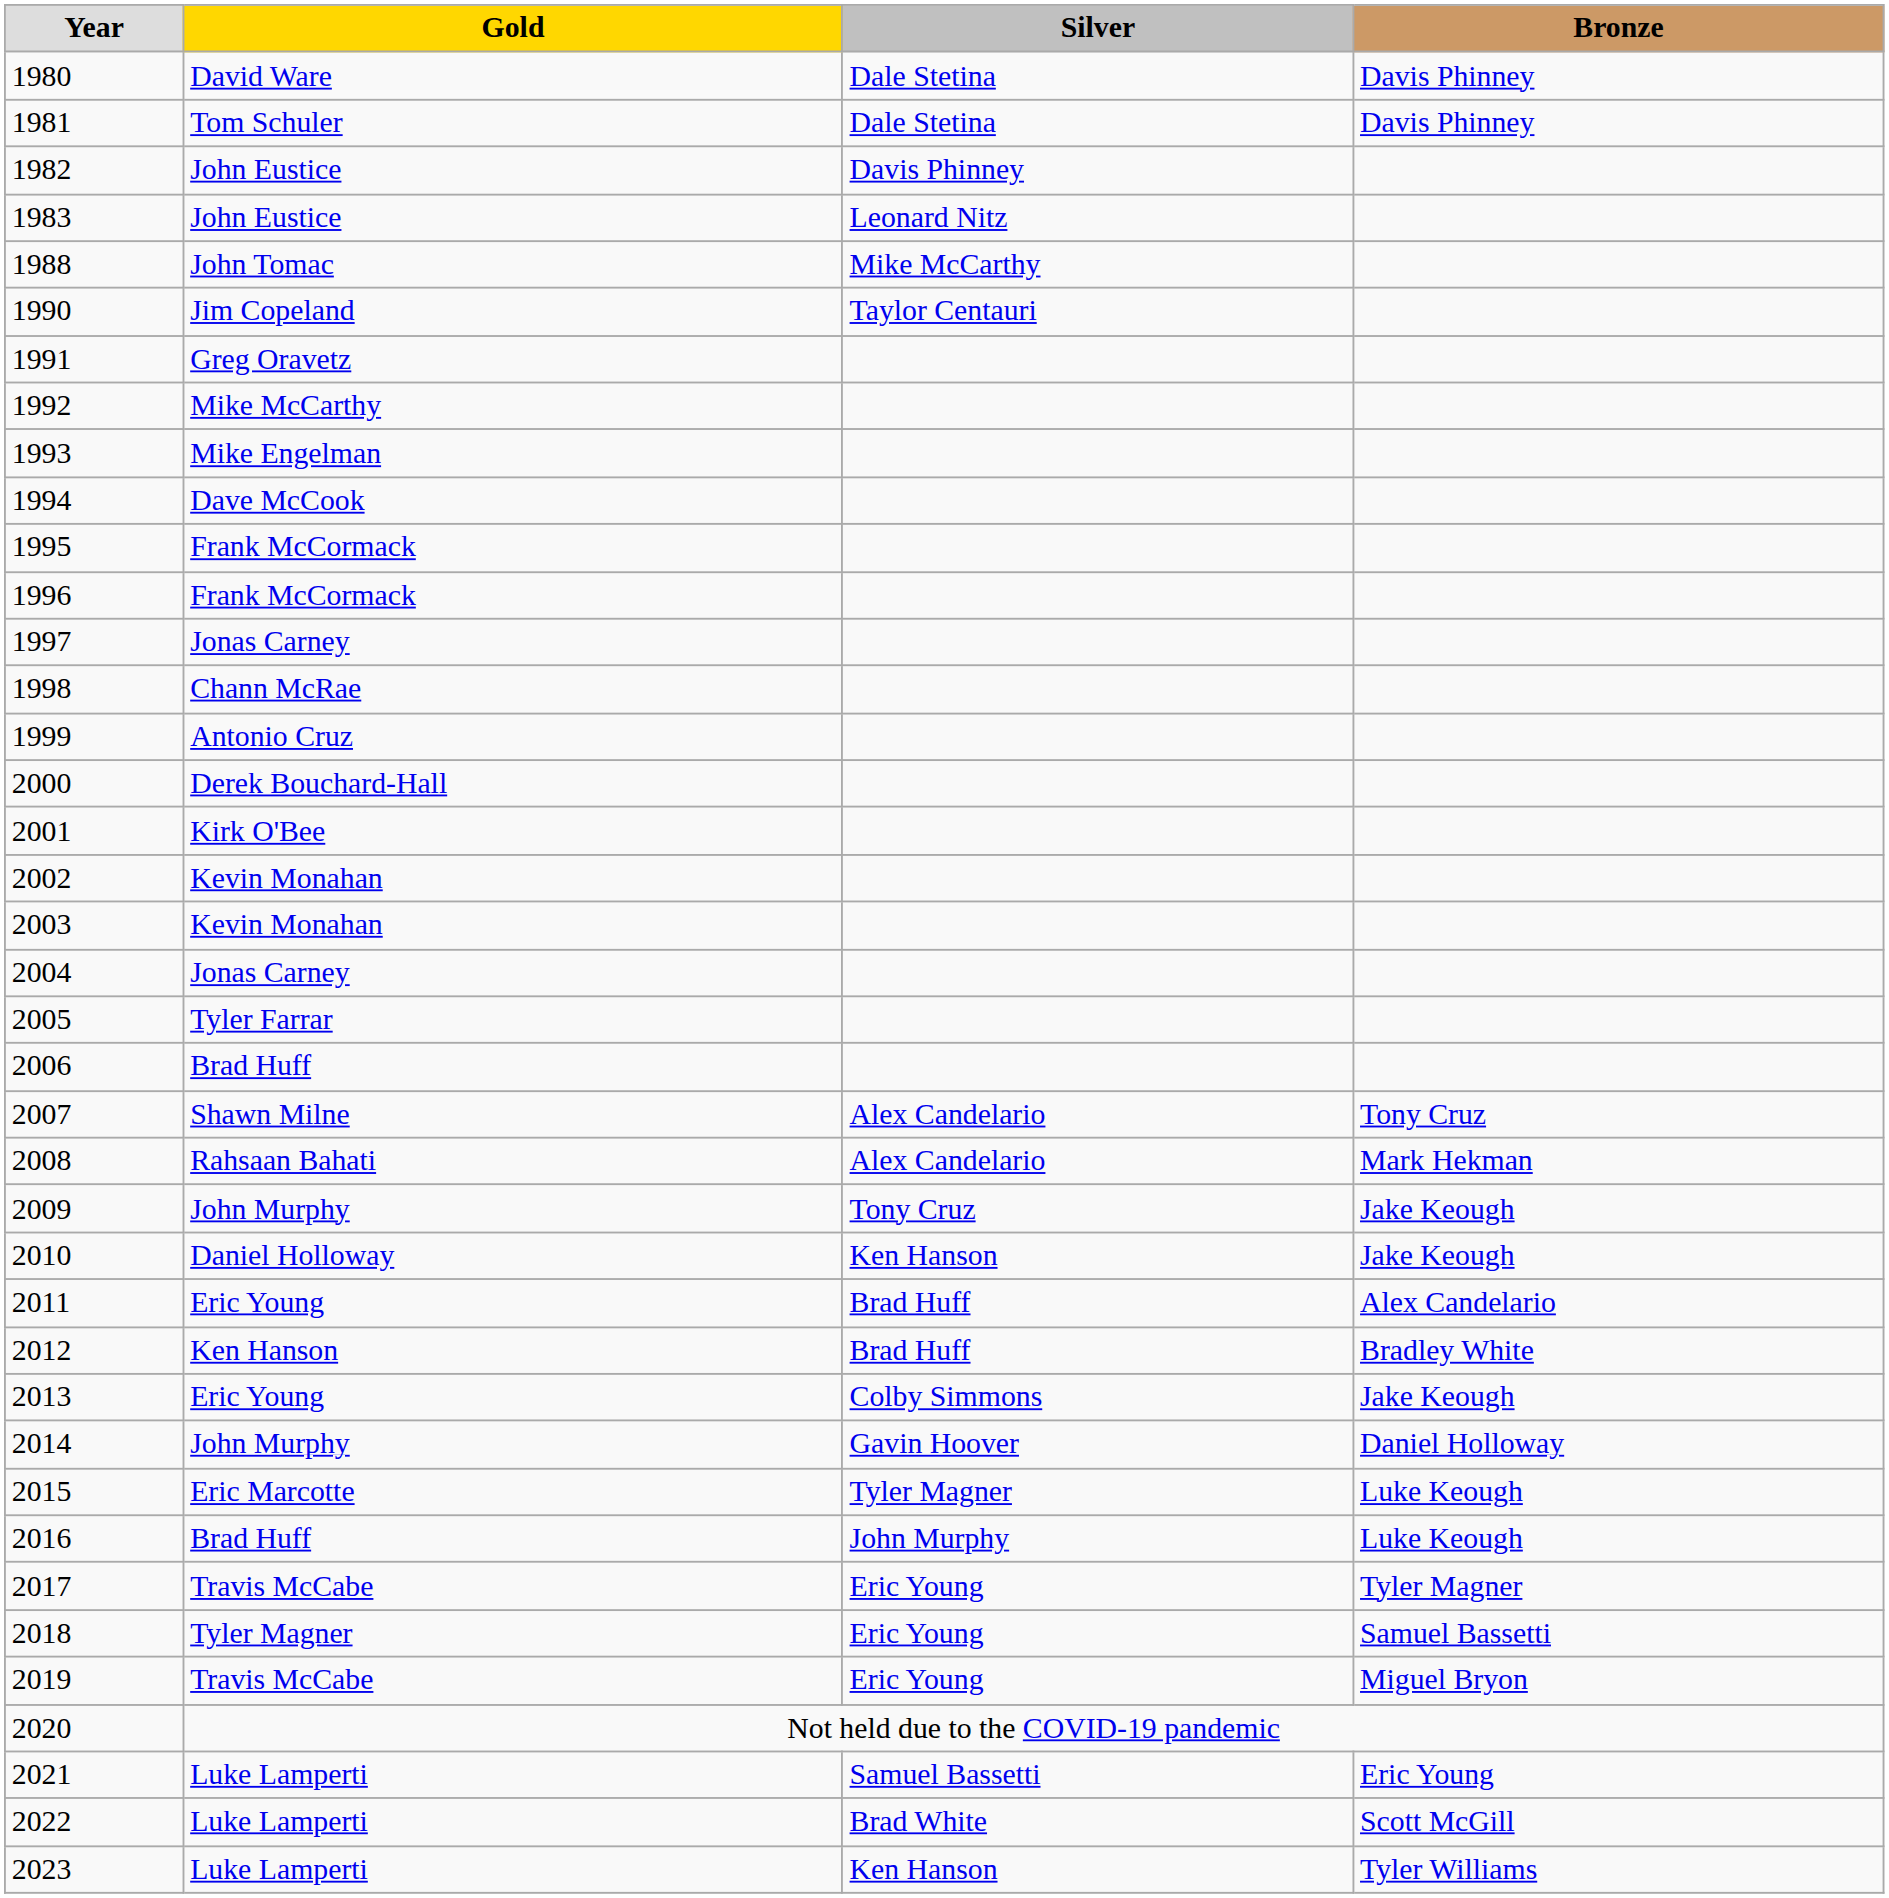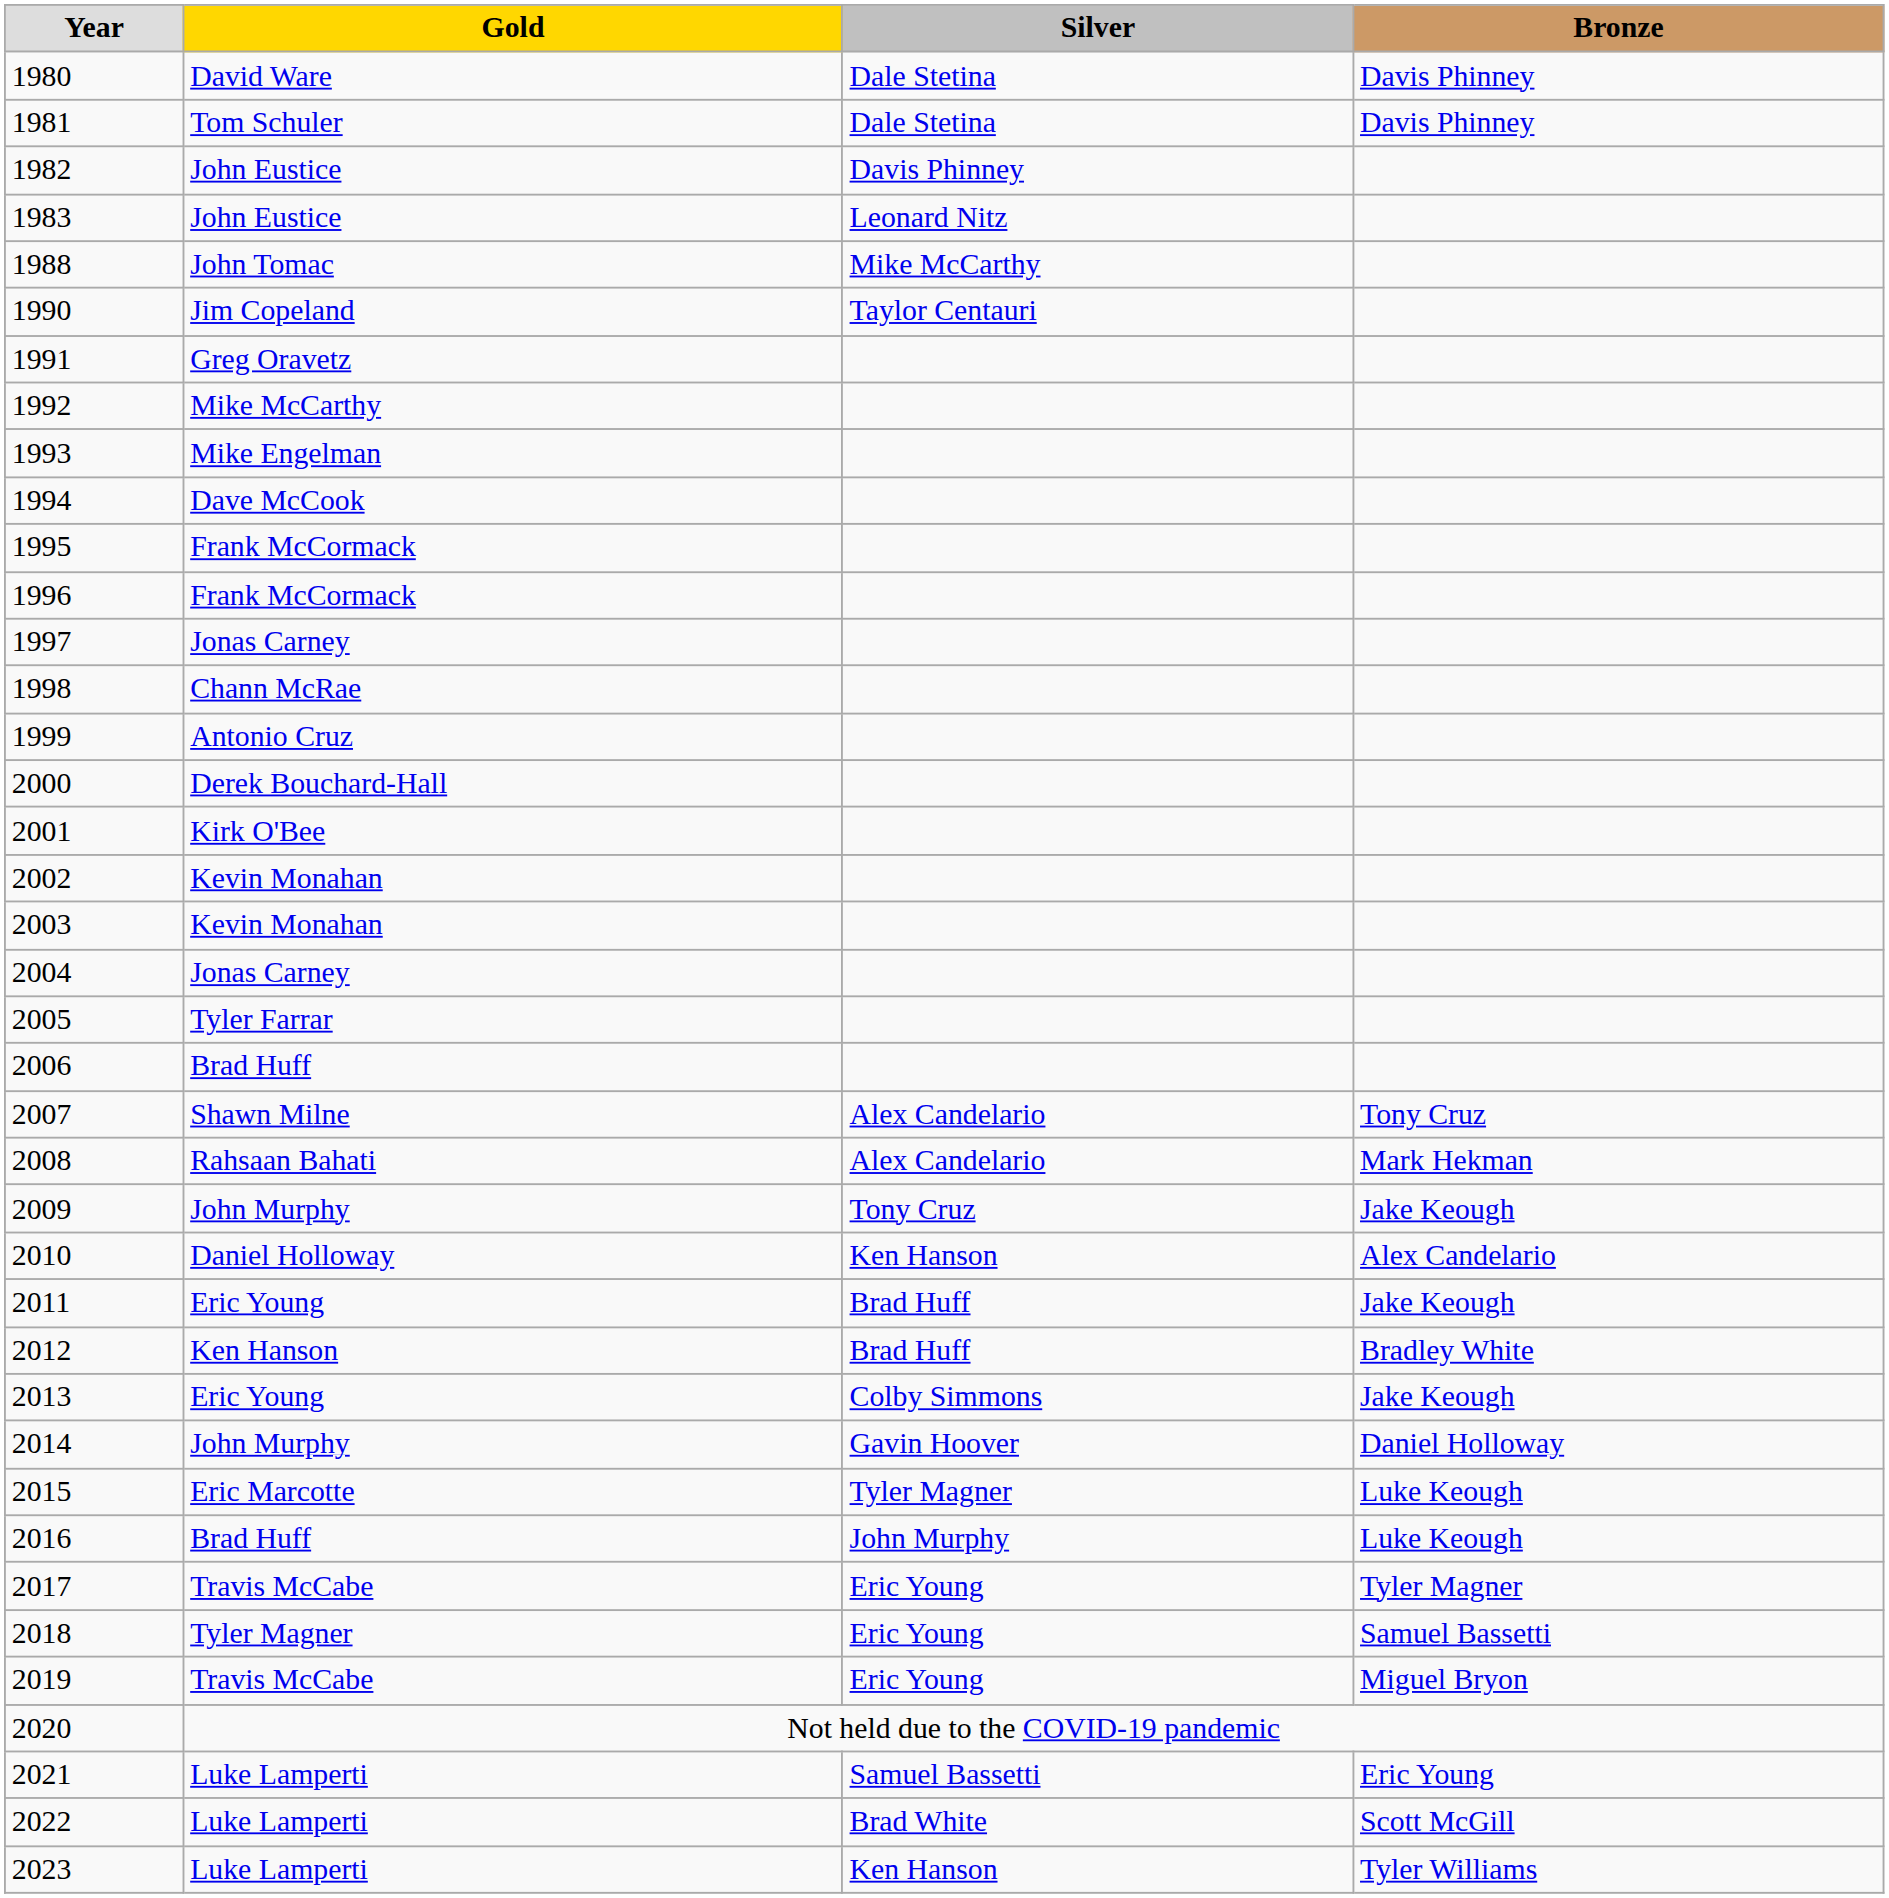2010 | Bronze: Jake Keough -> Alex Candelario
2011 | Bronze: Alex Candelario -> Jake Keough
